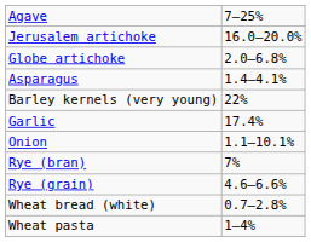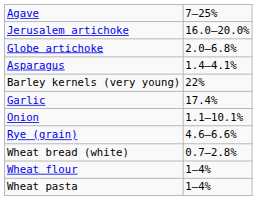- row: Rye (bran) | 7%
+ row: Wheat flour | 1–4%
